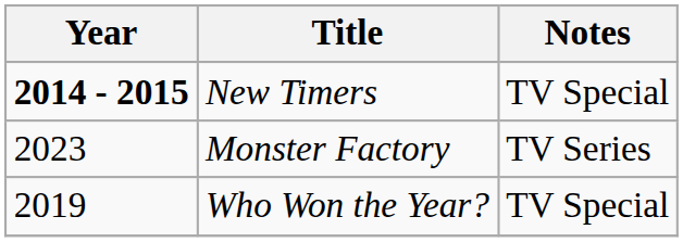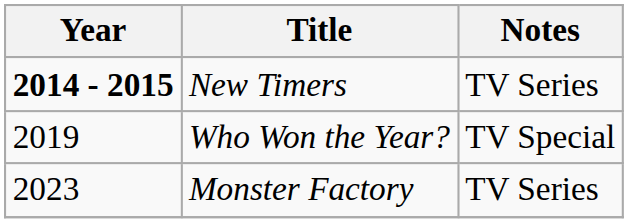New Timers | Notes: TV Special -> TV Series
rows swapped: Who Won the Year? <-> Monster Factory
